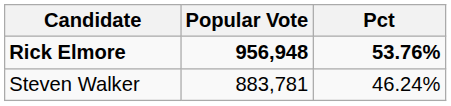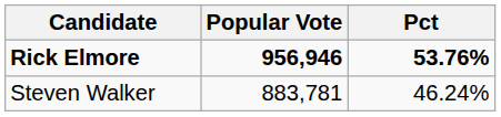Rick Elmore | Popular Vote: 956,948 -> 956,946
